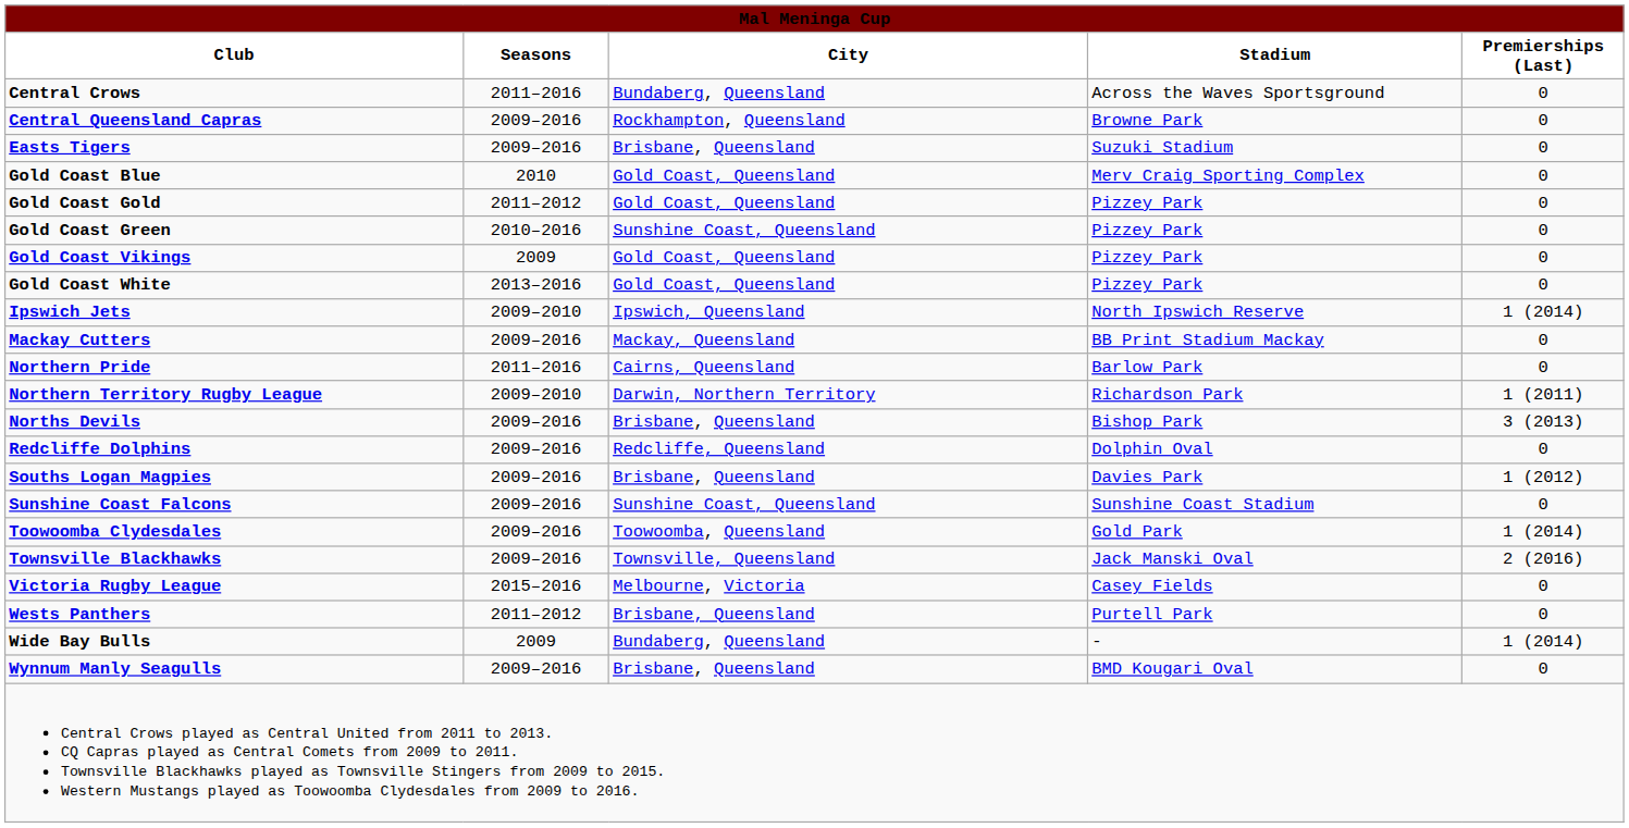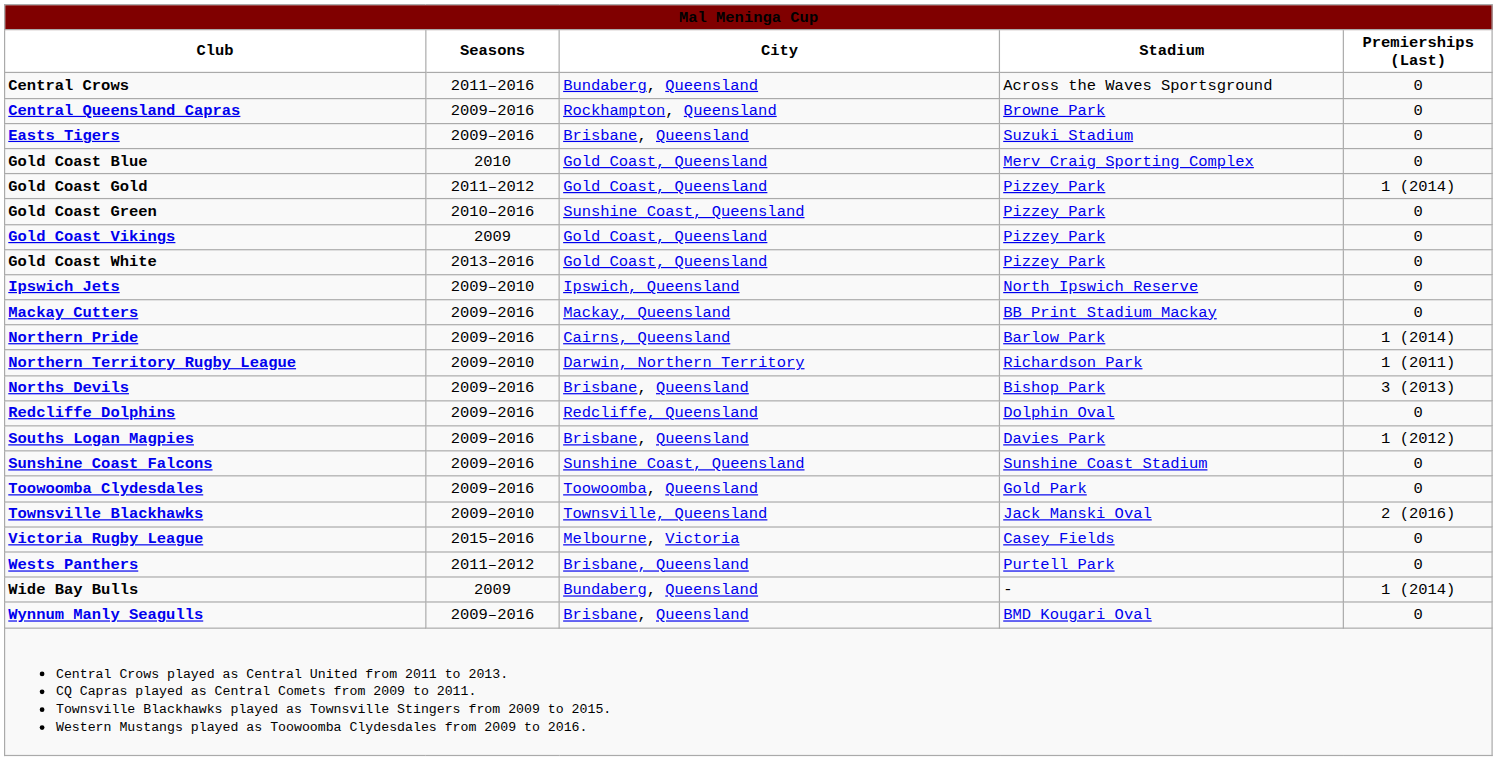Gold Coast Gold | Premierships (Last): 0 -> 1 (2014)
Ipswich Jets | Premierships (Last): 1 (2014) -> 0
Northern Pride | Seasons: 2011–2016 -> 2009–2016
Northern Pride | Premierships (Last): 0 -> 1 (2014)
Toowoomba Clydesdales | Premierships (Last): 1 (2014) -> 0
Townsville Blackhawks | Seasons: 2009–2016 -> 2009–2010
